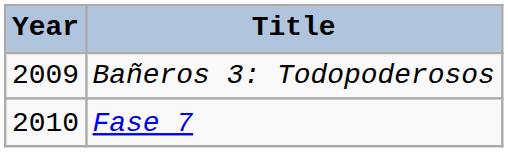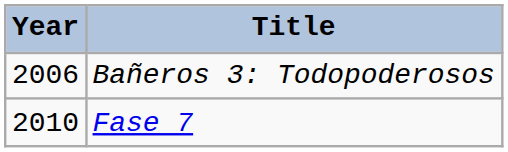Bañeros 3: Todopoderosos | Year: 2009 -> 2006
